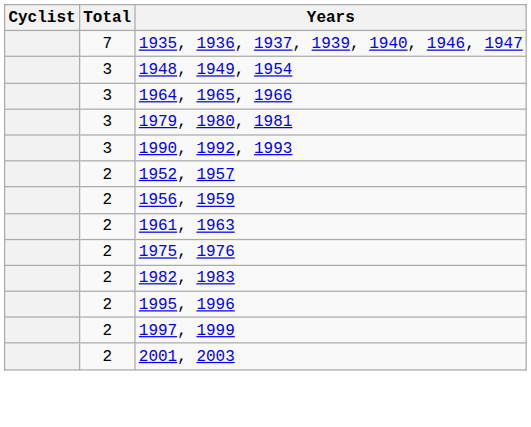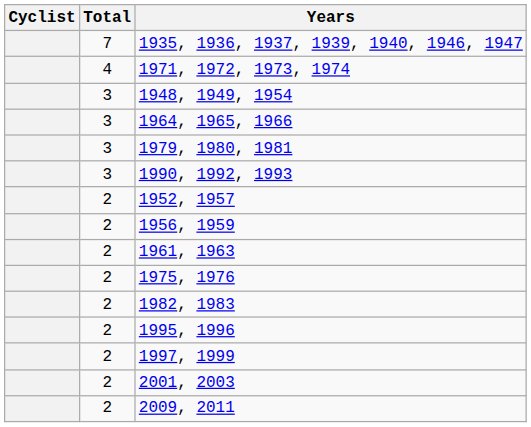+ row: 4 | 1971, 1972, 1973, 1974
+ row: 2 | 2009, 2011
